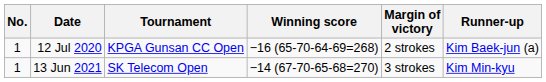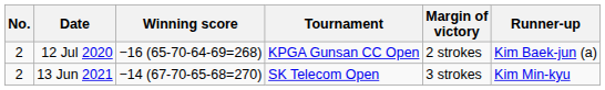columns swapped: Tournament <-> Winning score
12 Jul 2020 | No.: 1 -> 2
13 Jun 2021 | No.: 1 -> 2
